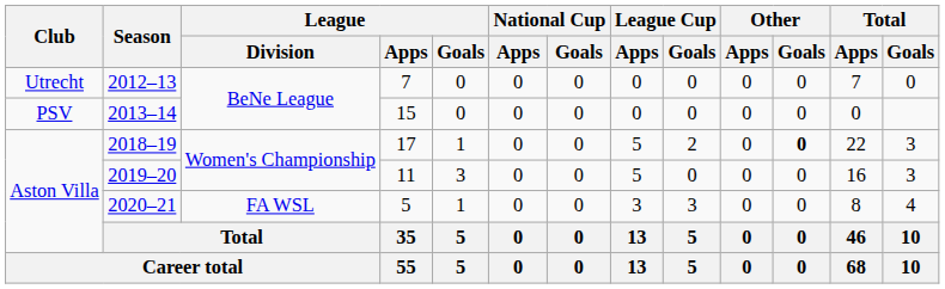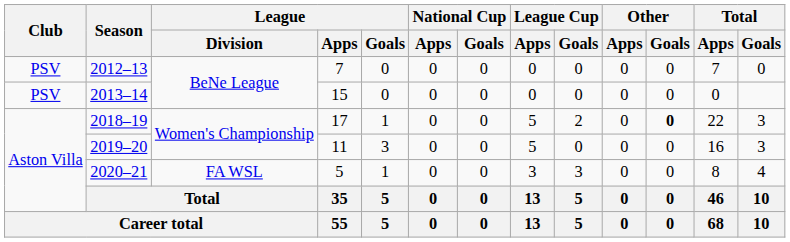2012–13 | Club: Utrecht -> PSV
